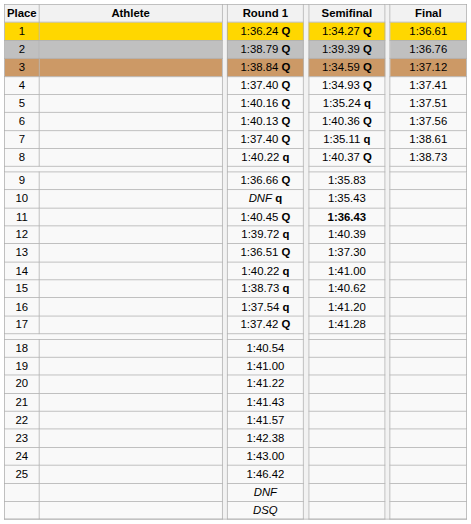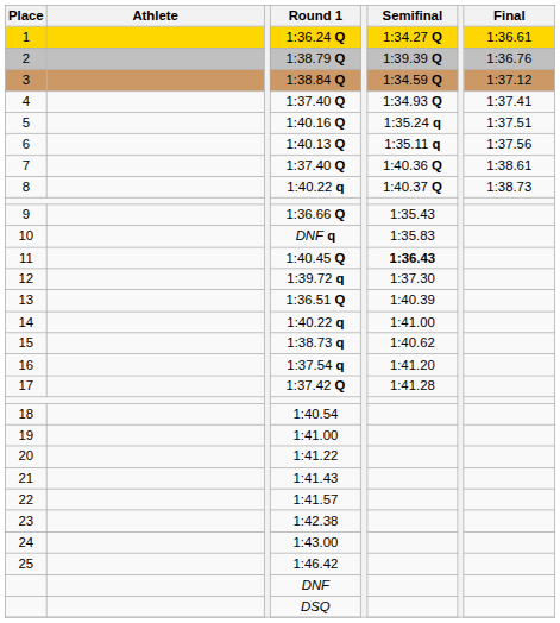6 | Semifinal: 1:40.36 Q -> 1:35.11 q
7 | Semifinal: 1:35.11 q -> 1:40.36 Q
9 | Semifinal: 1:35.83 -> 1:35.43
10 | Semifinal: 1:35.43 -> 1:35.83
12 | Semifinal: 1:40.39 -> 1:37.30
13 | Semifinal: 1:37.30 -> 1:40.39
